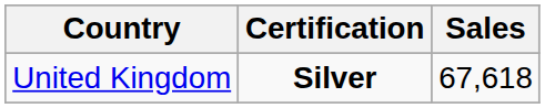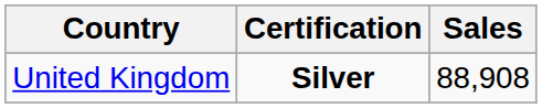United Kingdom | Sales: 67,618 -> 88,908
